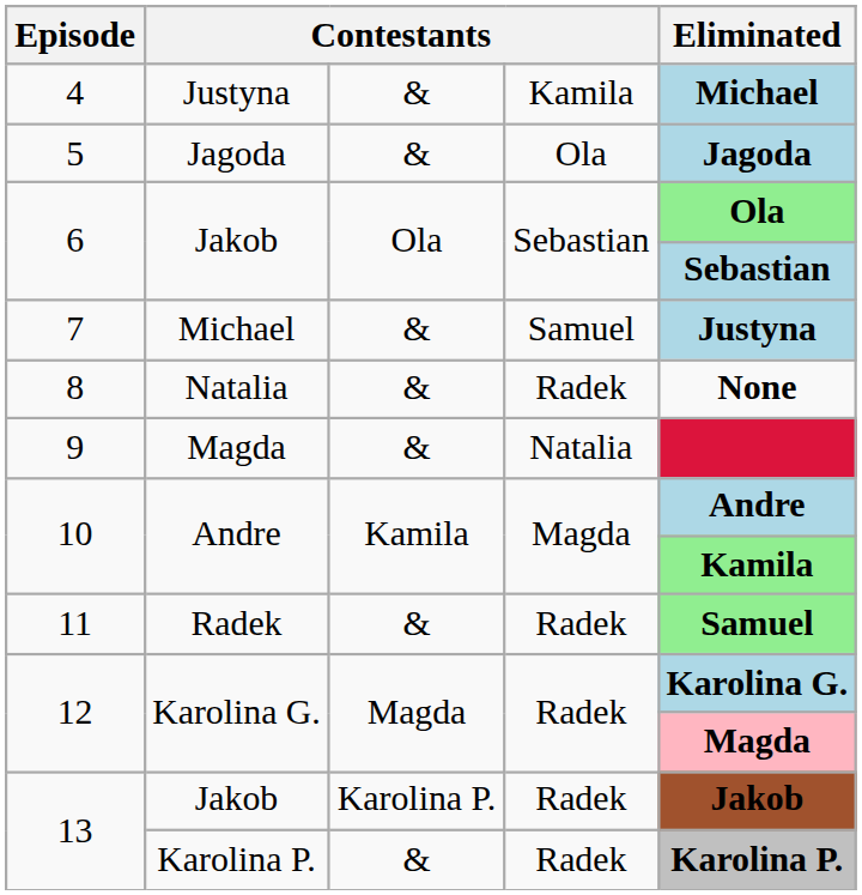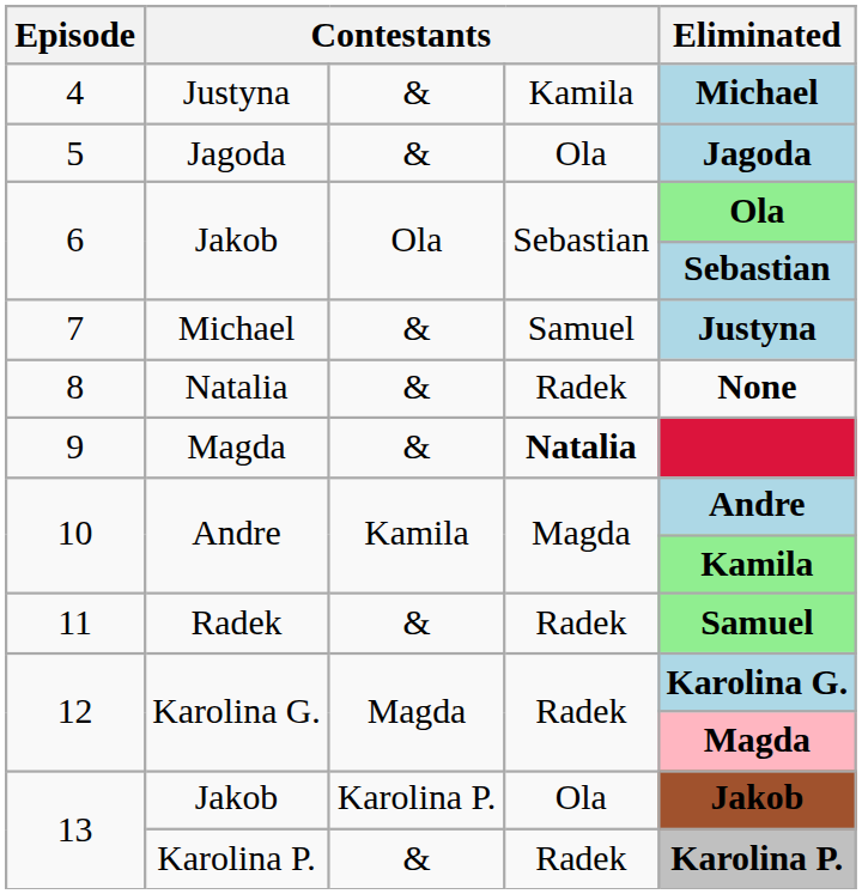9 | column 4: normal -> bold
13 / Jakob | column 4: Radek -> Ola
